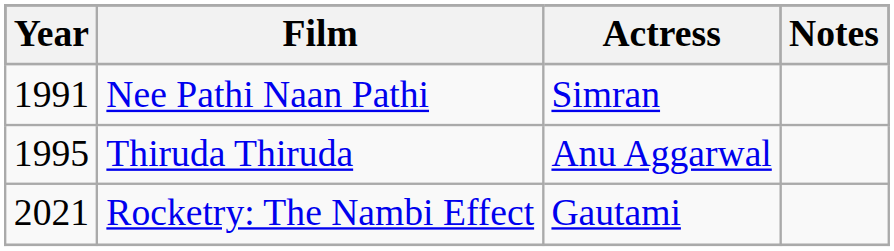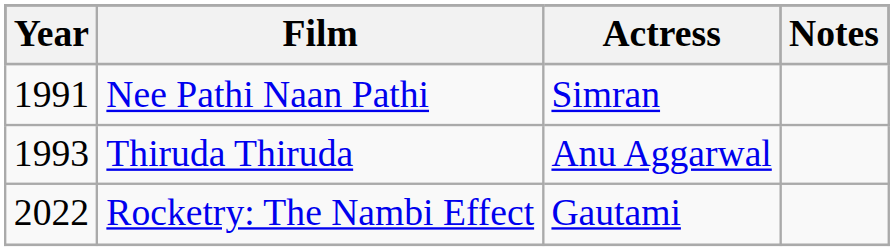Thiruda Thiruda | Year: 1995 -> 1993
Rocketry: The Nambi Effect | Year: 2021 -> 2022
